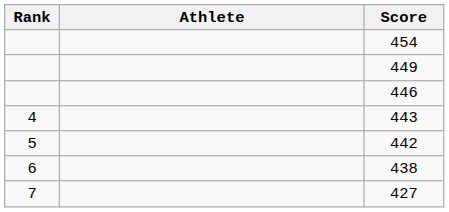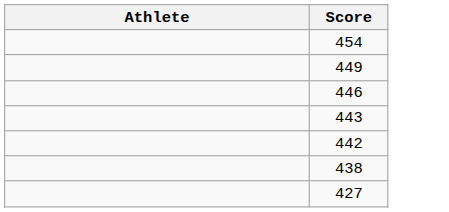- column: Rank | 4 | 5 | 6 | 7
